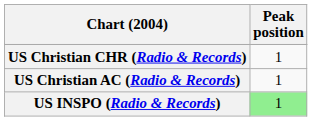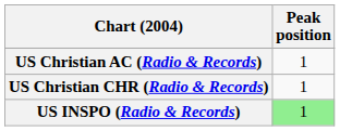rows swapped: US Christian AC (Radio & Records) <-> US Christian CHR (Radio & Records)
